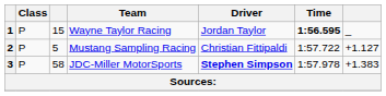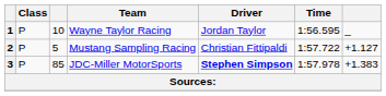1 | column 3: 15 -> 10
1 | Time: bold -> normal
3 | column 3: 58 -> 85
